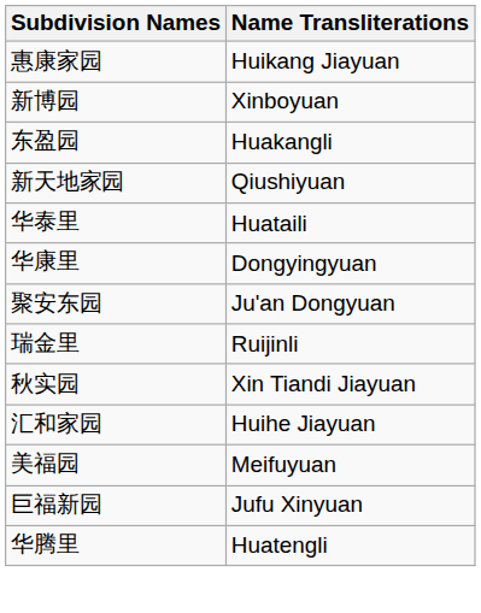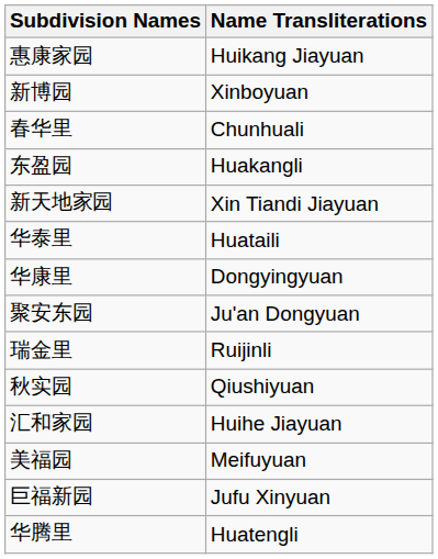+ row: 春华里 | Chunhuali
新天地家园 | Name Transliterations: Qiushiyuan -> Xin Tiandi Jiayuan
秋实园 | Name Transliterations: Xin Tiandi Jiayuan -> Qiushiyuan
